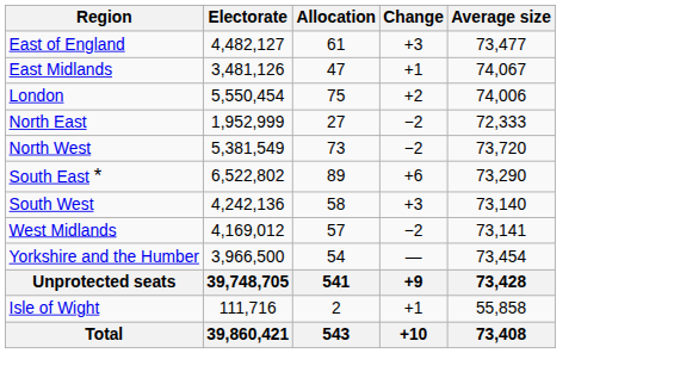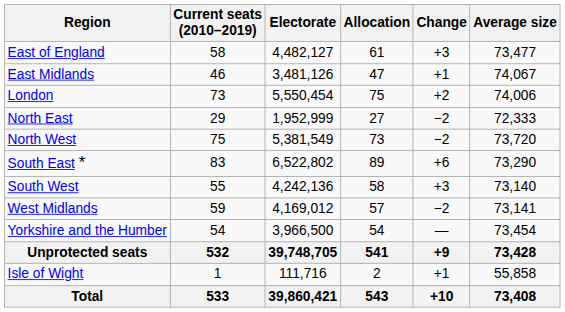+ column: Current seats (2010–2019) | 58 | 46 | 73 | 29 | 75 | 83 | 55 | 59 | 54 | 532 | 1 | 533
